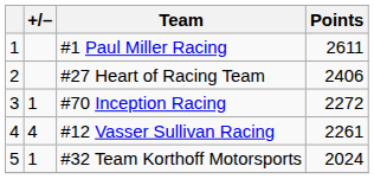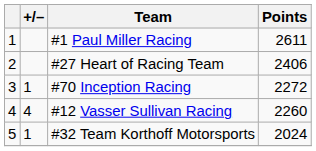#12 Vasser Sullivan Racing | Points: 2261 -> 2260
